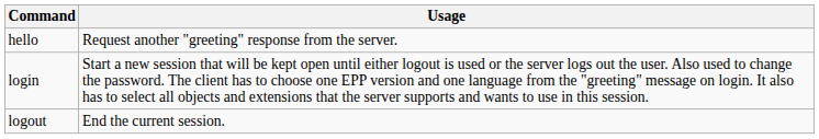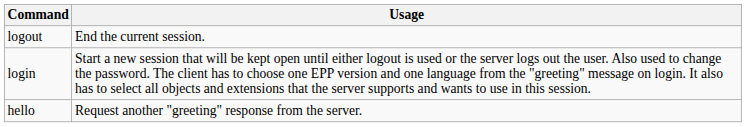rows swapped: hello <-> logout
